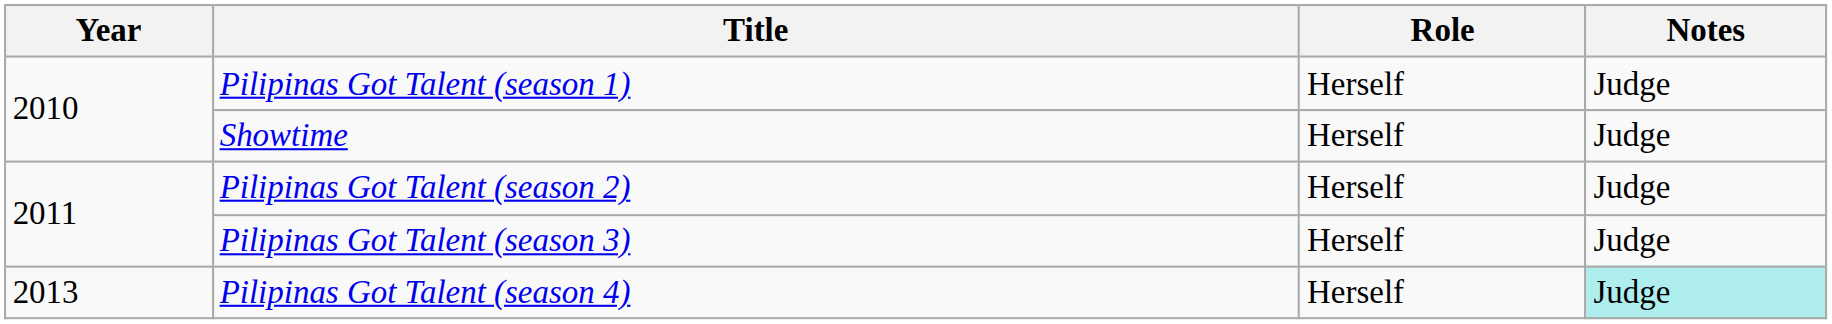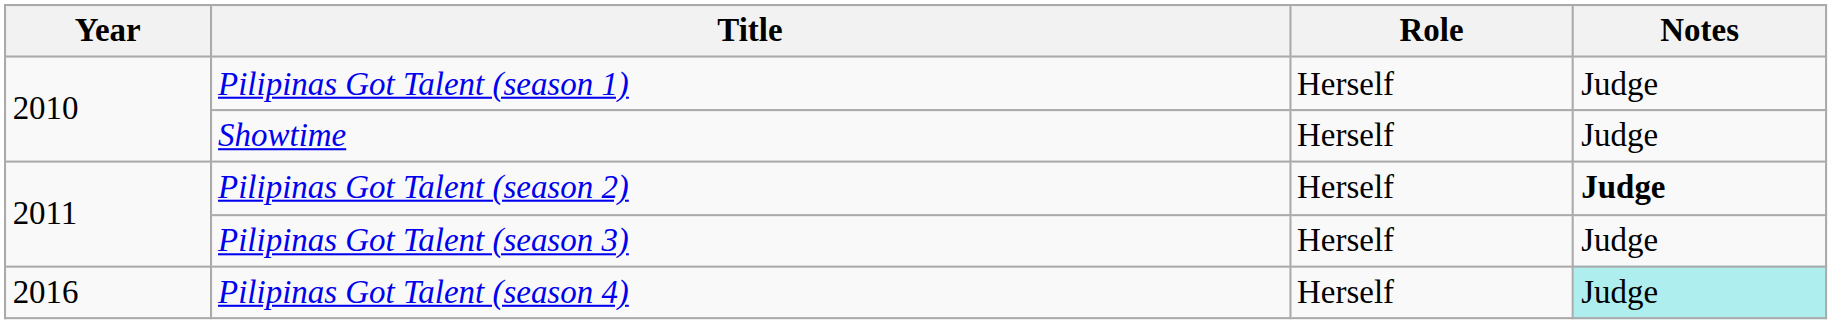Pilipinas Got Talent (season 2) | Notes: normal -> bold
Pilipinas Got Talent (season 4) | Year: 2013 -> 2016
